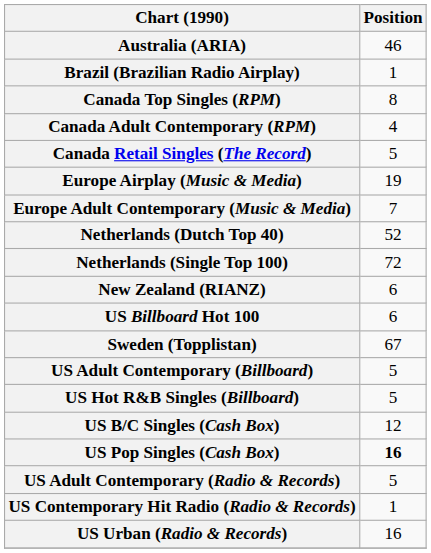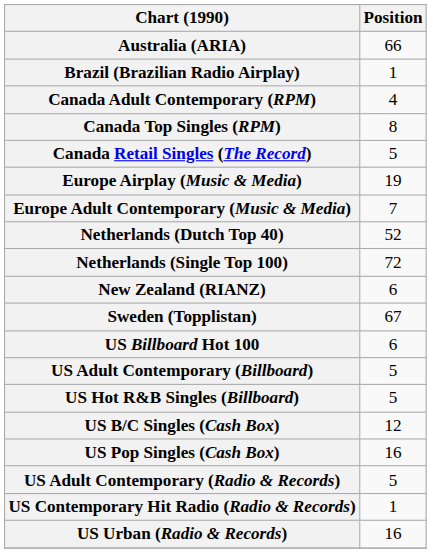Australia (ARIA) | Position: 46 -> 66
rows swapped: Canada Top Singles (RPM) <-> Canada Adult Contemporary (RPM)
rows swapped: Sweden (Topplistan) <-> US Billboard Hot 100
US Pop Singles (Cash Box) | Position: bold -> normal
